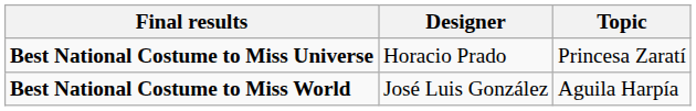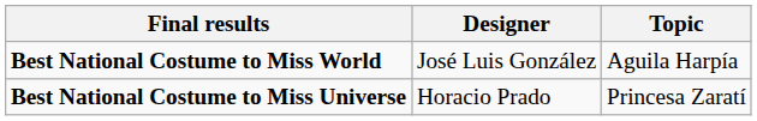rows swapped: Best National Costume to Miss Universe <-> Best National Costume to Miss World
